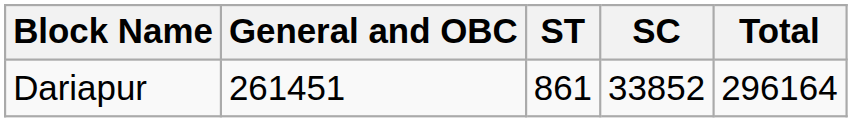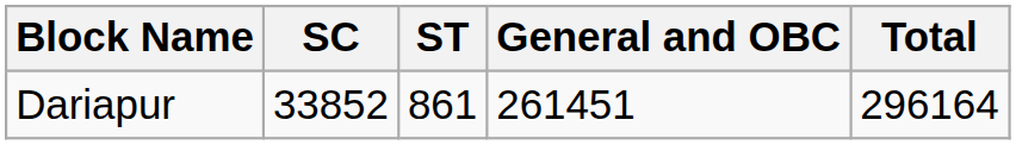columns swapped: SC <-> General and OBC
